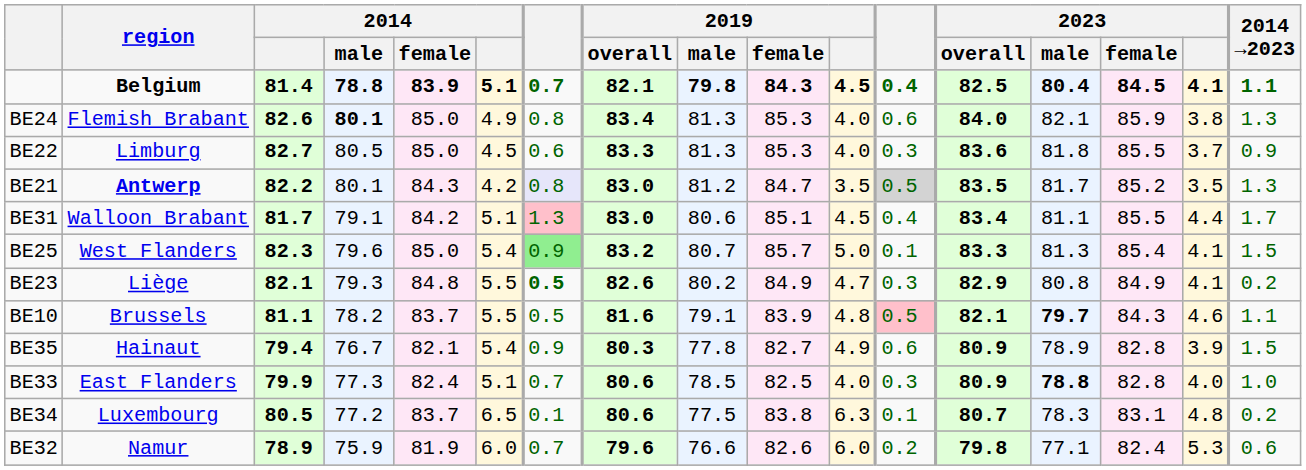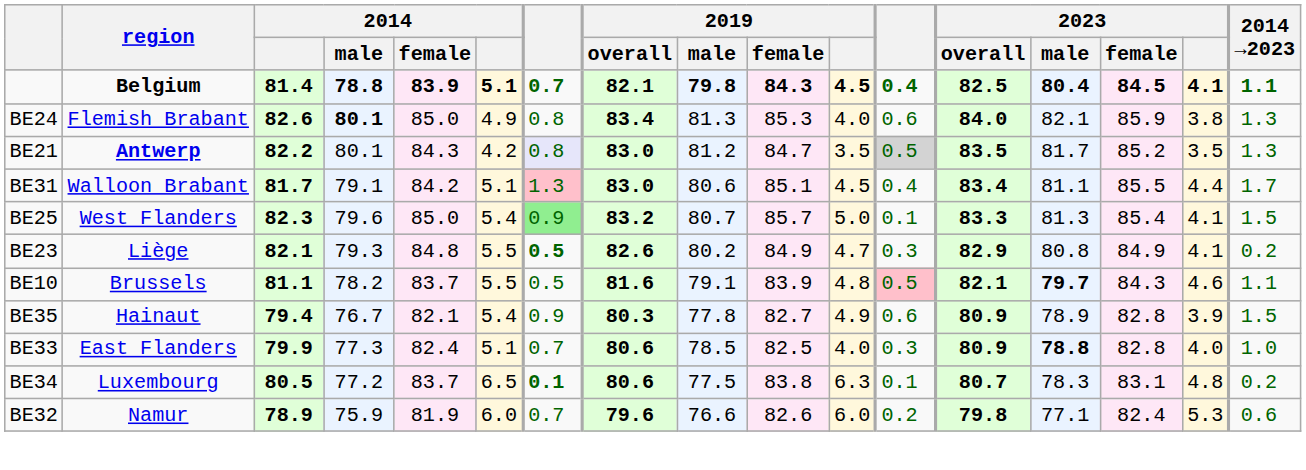- row: BE22 | Limburg | 82.7 | 80.5 | 85.0 | 4.5 | 0.6 | 83.3 | 81.3 | 85.3 | 4.0 | 0.3 | 83.6 | 81.8 | 85.5 | 3.7 | 0.9
BE34 | column 7: normal -> bold
